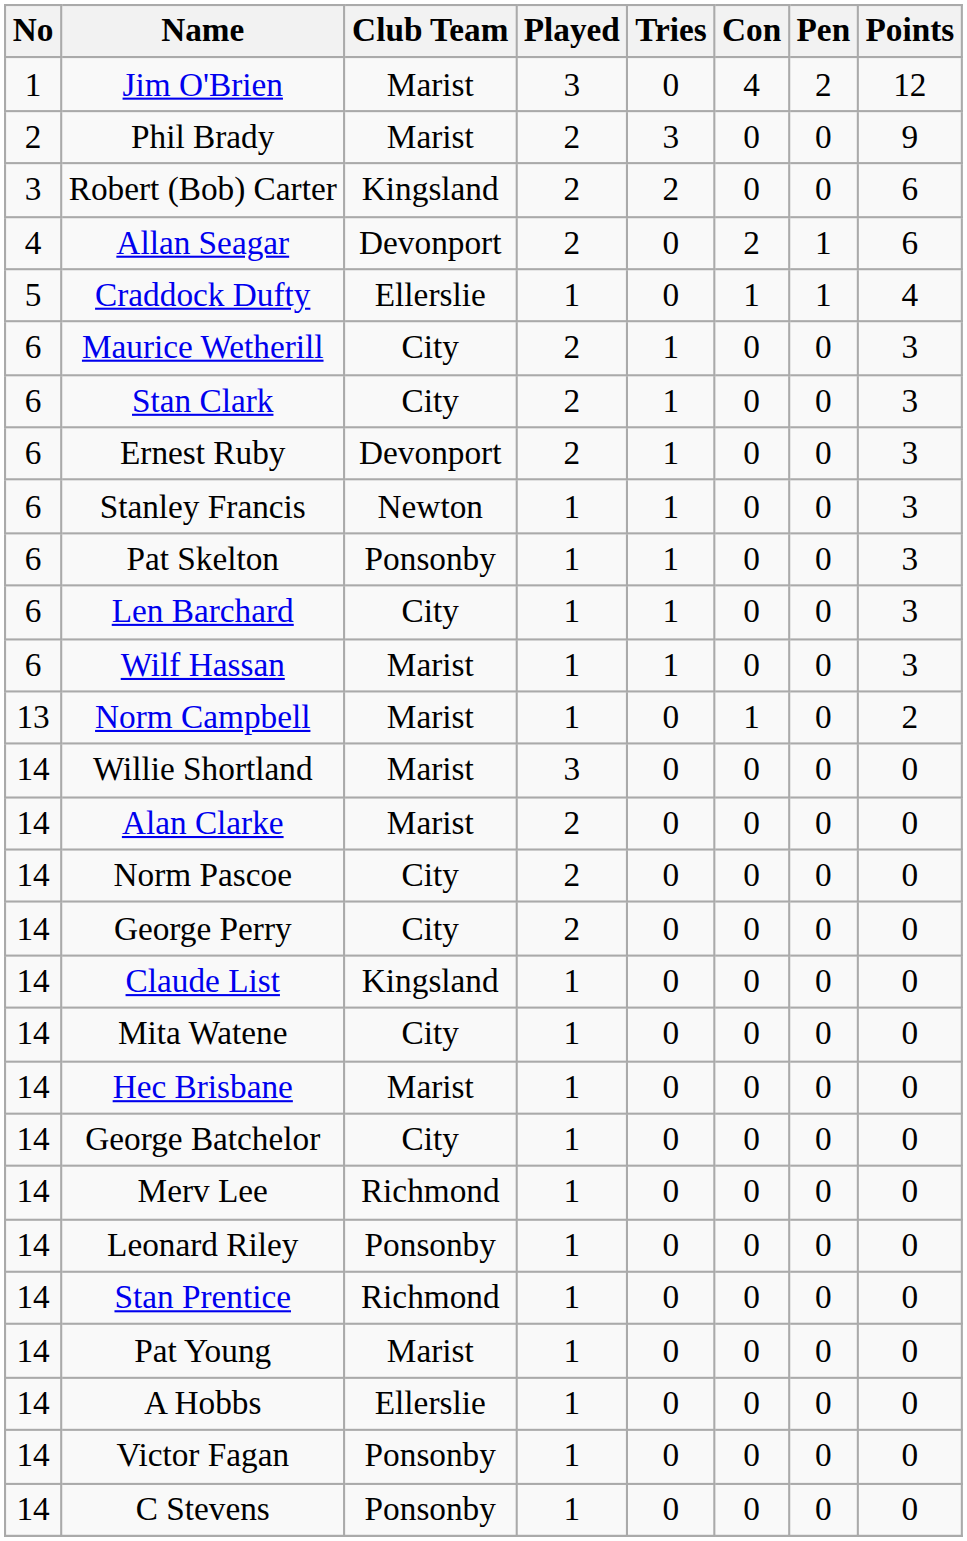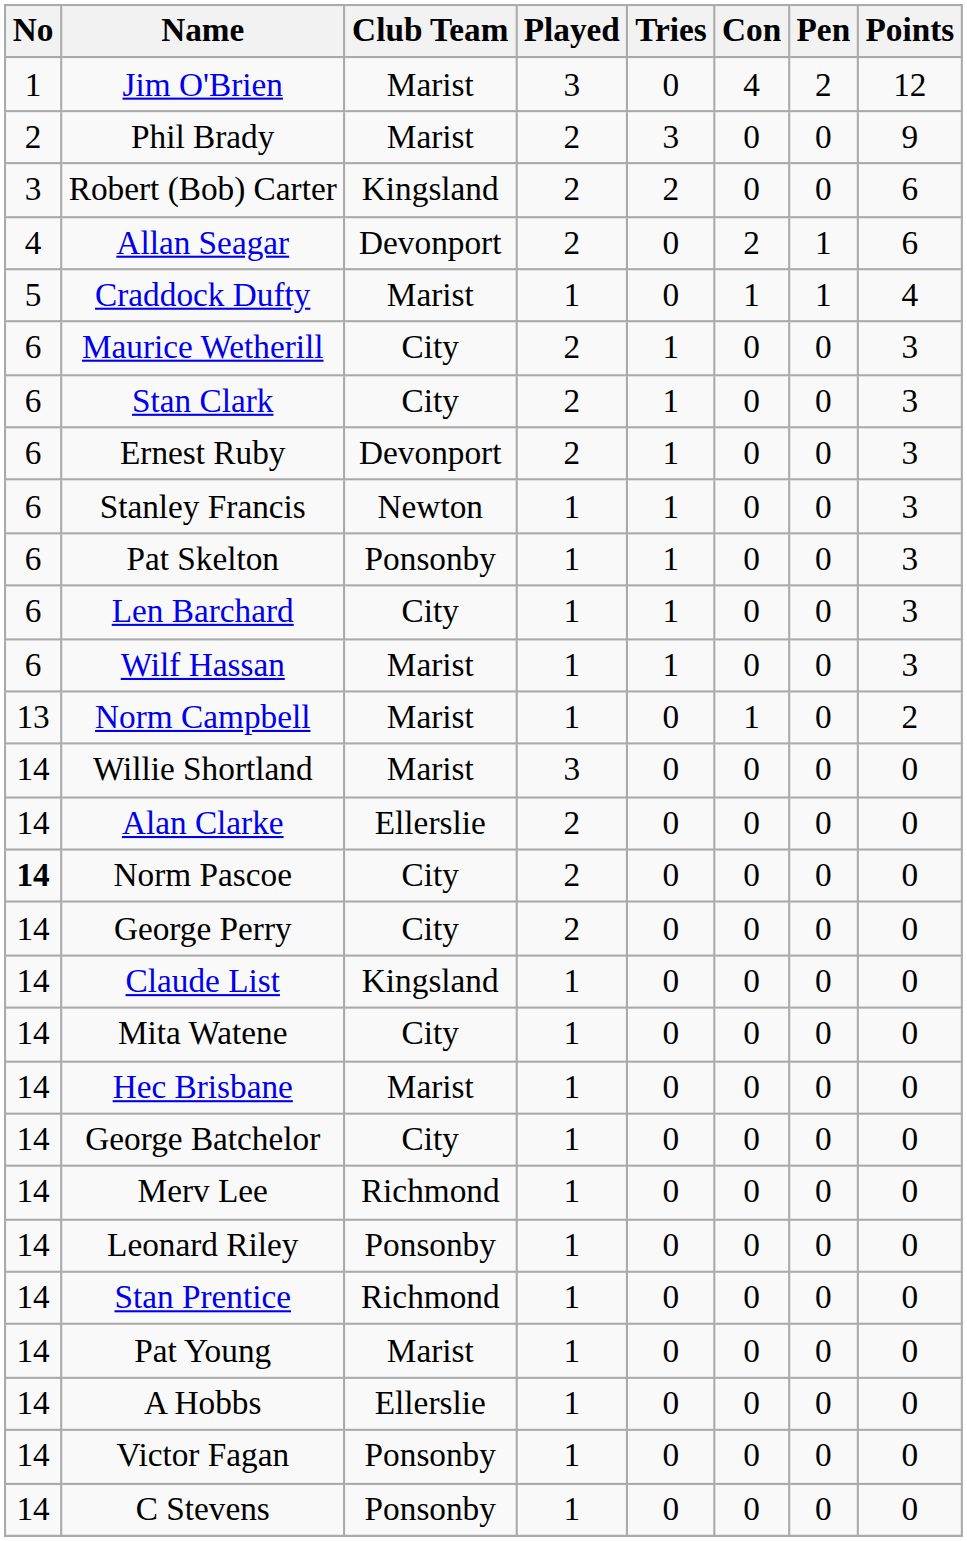Craddock Dufty | Club Team: Ellerslie -> Marist
Alan Clarke | Club Team: Marist -> Ellerslie
Norm Pascoe | No: normal -> bold
